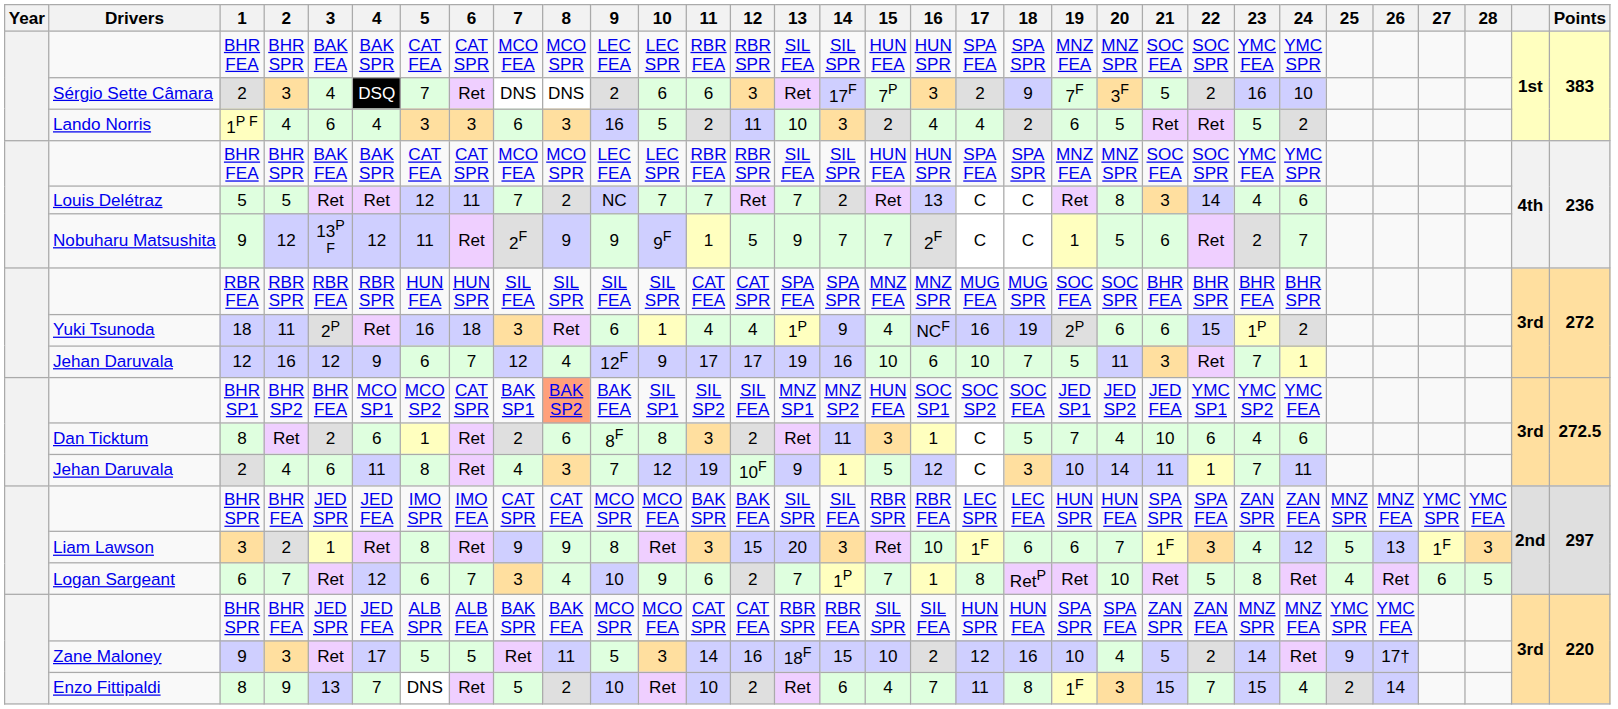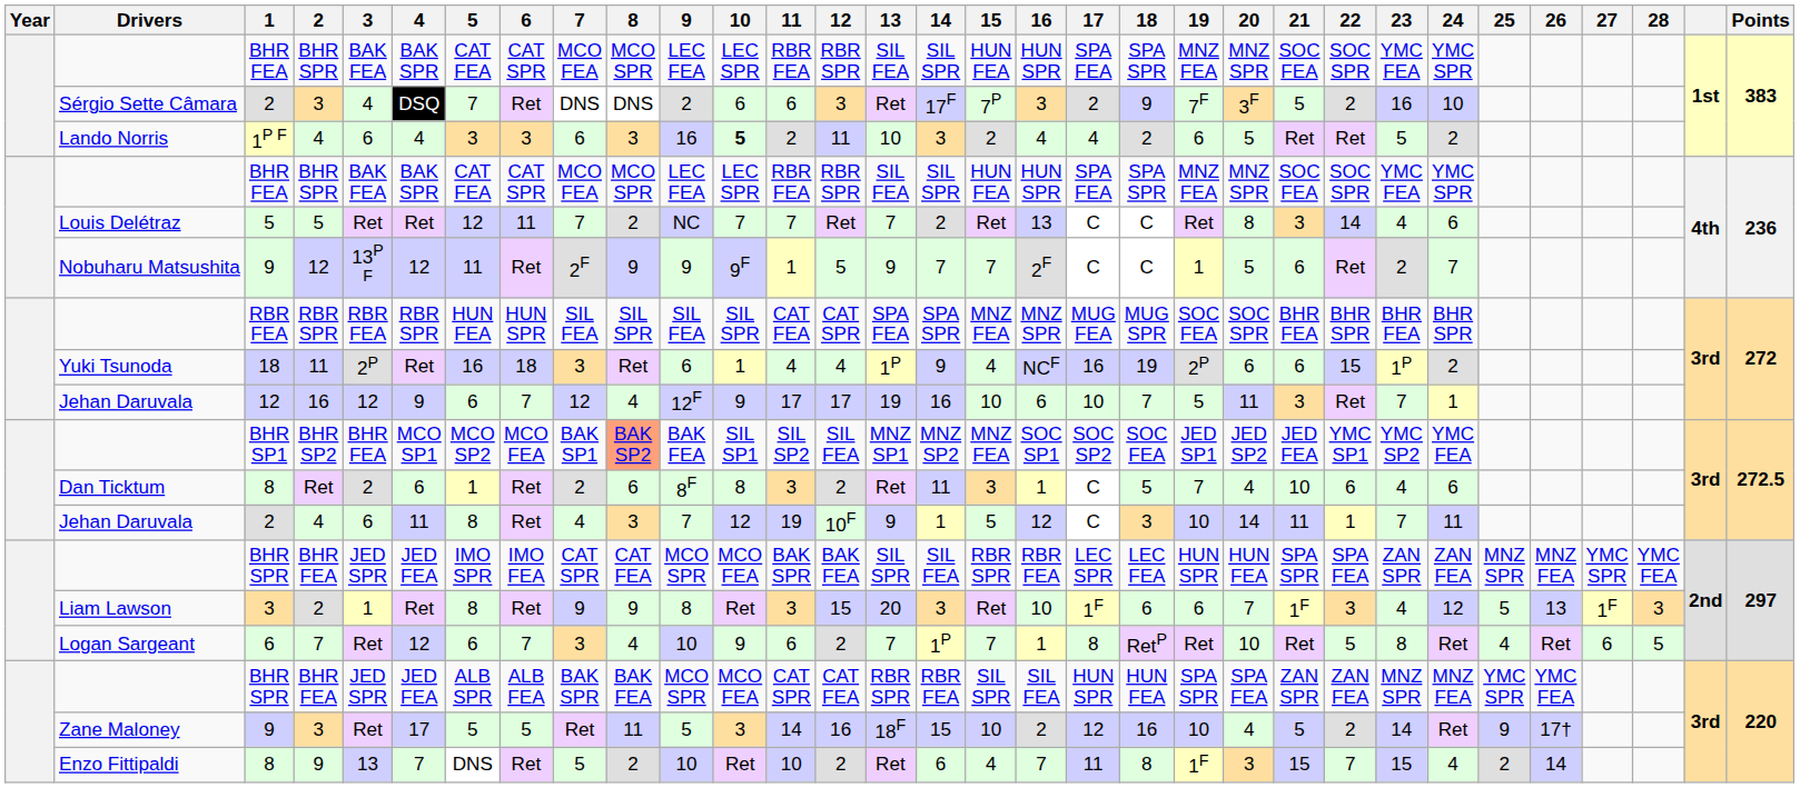1P F / 4 | 10: normal -> bold
BHR SP2 | 6: CAT SPR -> MCO FEA
BHR SP2 | 15: HUN FEA -> MNZ FEA
